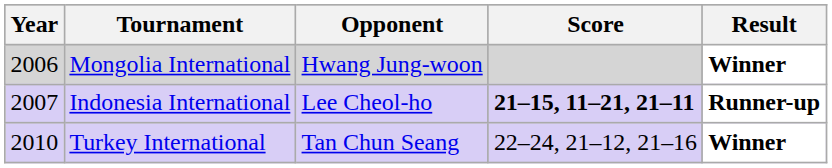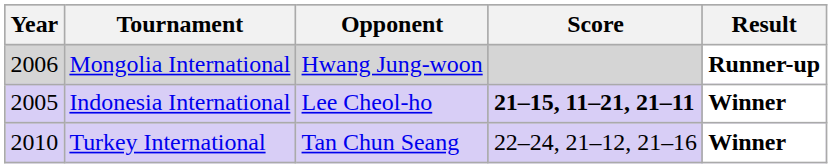Mongolia International | Result: Winner -> Runner-up
Indonesia International | Year: 2007 -> 2005
Indonesia International | Result: Runner-up -> Winner
